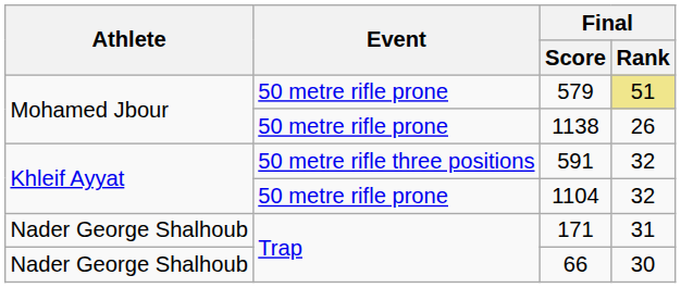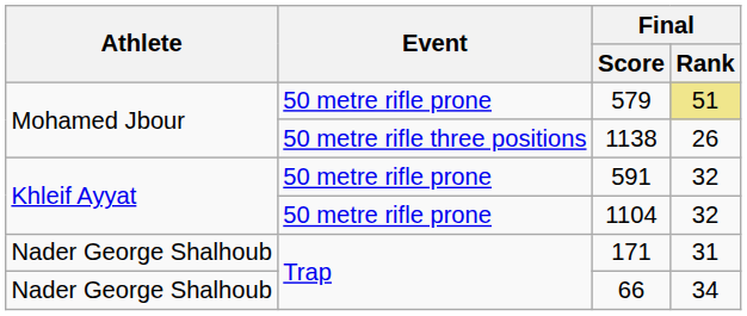1138 | Event: 50 metre rifle prone -> 50 metre rifle three positions
591 | Event: 50 metre rifle three positions -> 50 metre rifle prone
66 | Final / Rank: 30 -> 34
